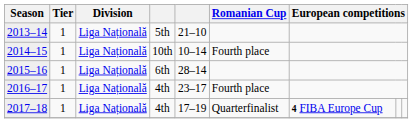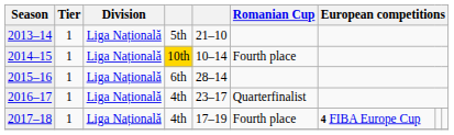2014–15 | column 4: no background -> gold background
2016–17 | Romanian Cup: Fourth place -> Quarterfinalist
2017–18 | Romanian Cup: Quarterfinalist -> Fourth place
